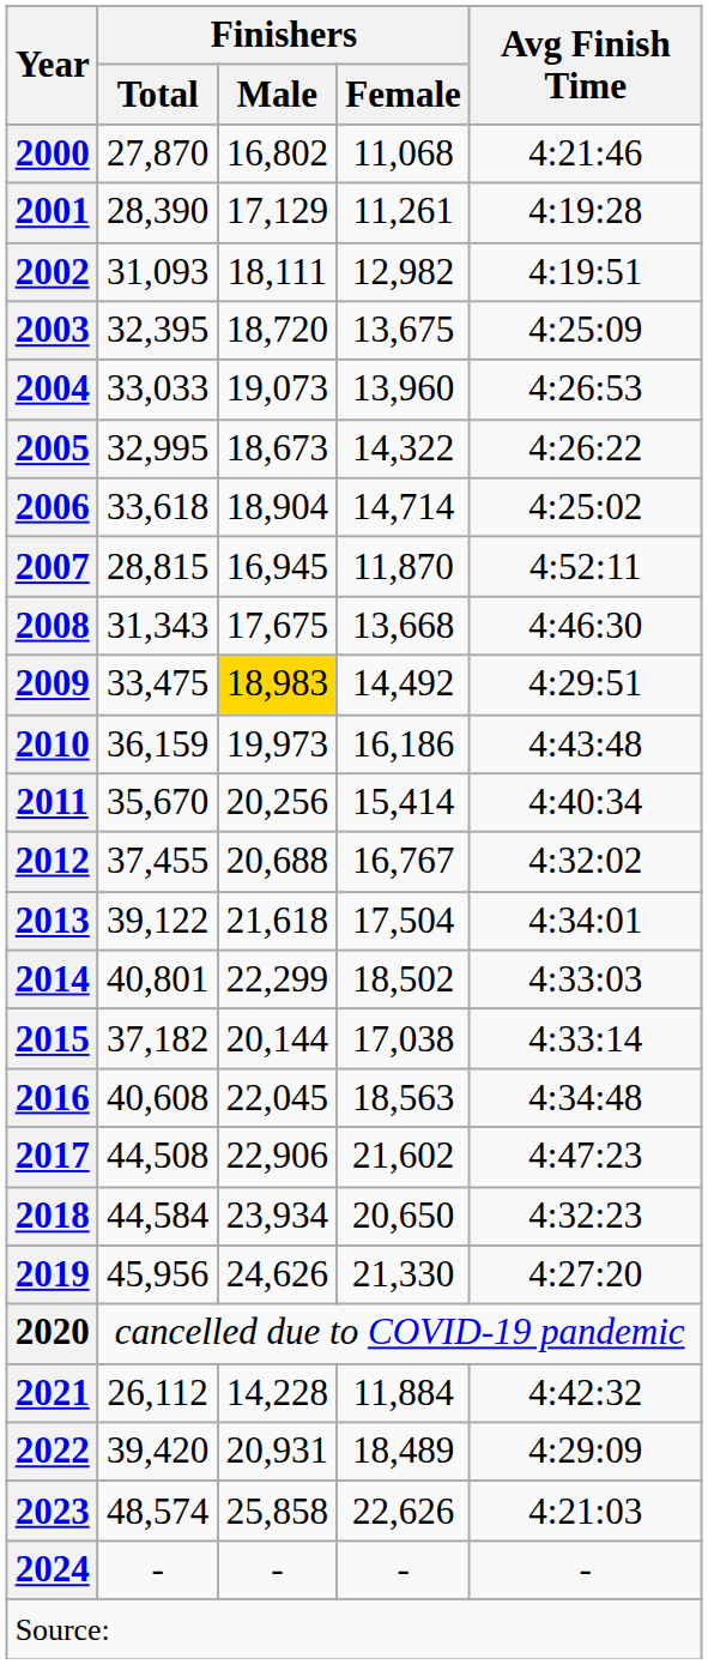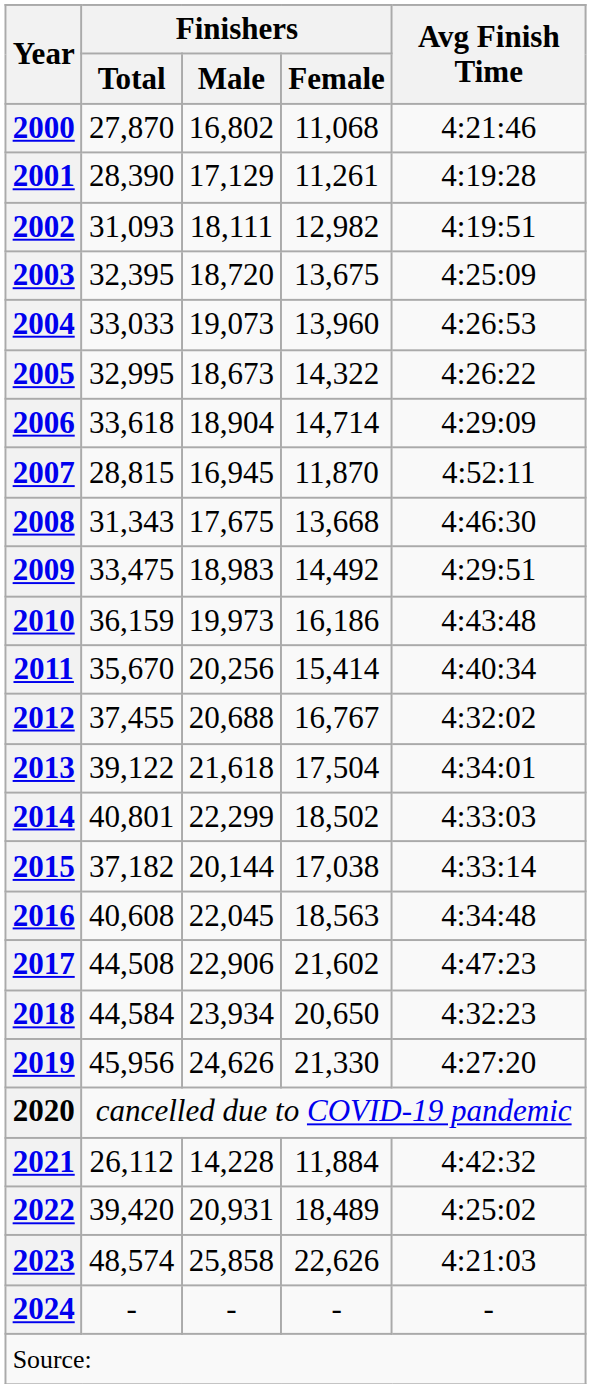2006 | Avg Finish Time: 4:25:02 -> 4:29:09
2009 | Finishers / Male: gold background -> no background
2022 | Avg Finish Time: 4:29:09 -> 4:25:02
